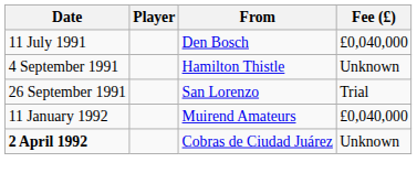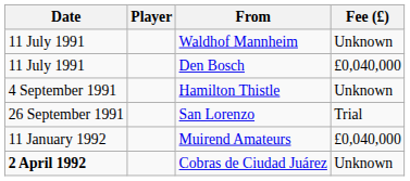+ row: 11 July 1991 | Waldhof Mannheim | Unknown
